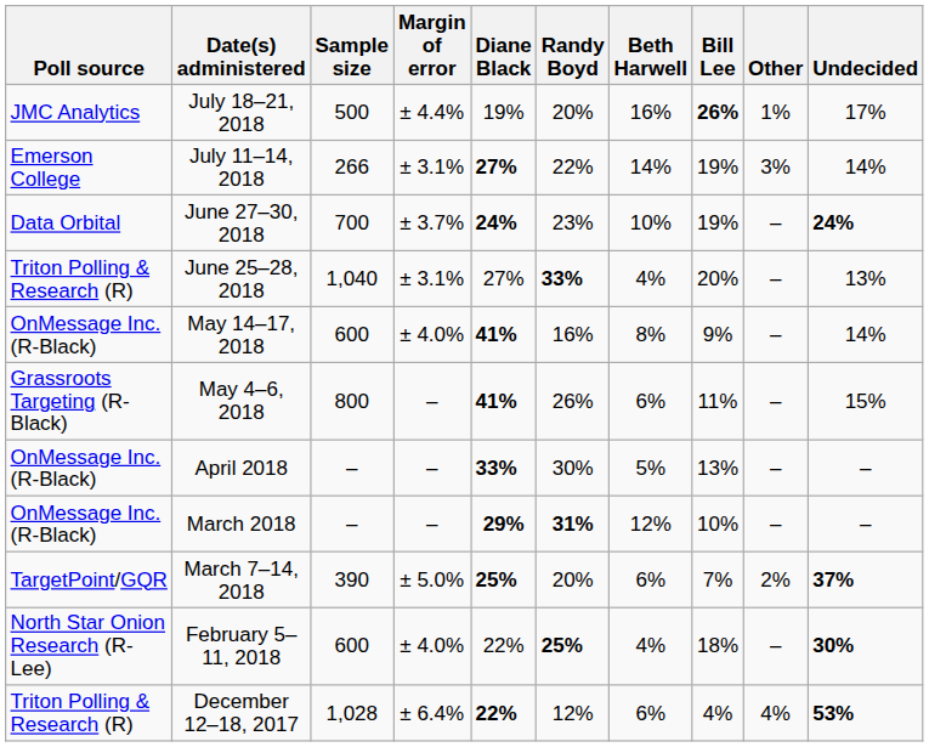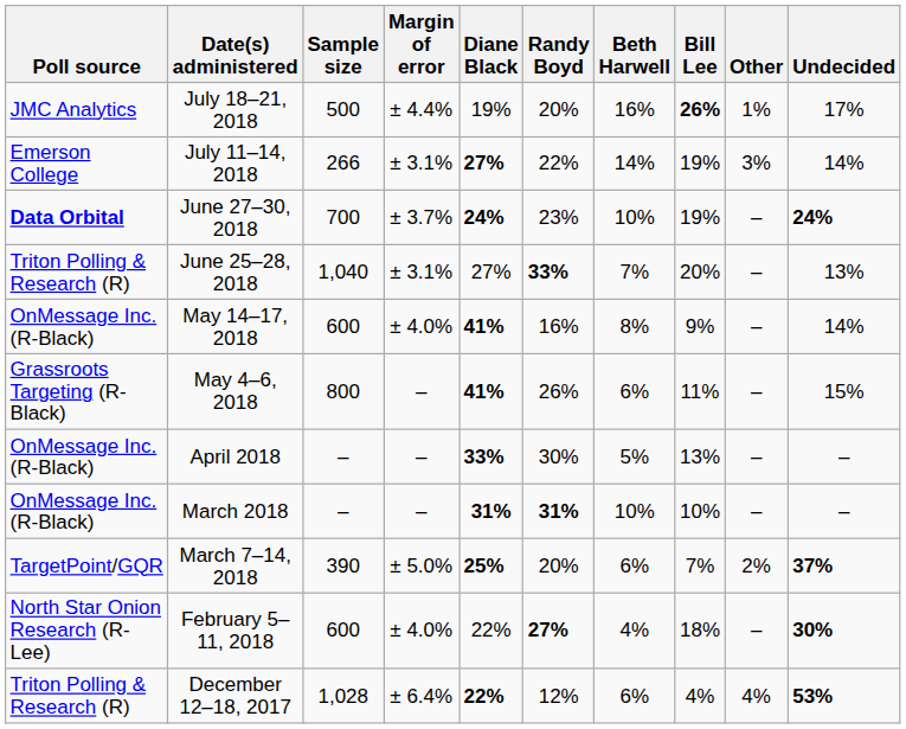June 27–30, 2018 | Poll source: normal -> bold
June 25–28, 2018 | Beth Harwell: 4% -> 7%
March 2018 | Diane Black: 29% -> 31%
March 2018 | Beth Harwell: 12% -> 10%
February 5–11, 2018 | Randy Boyd: 25% -> 27%
